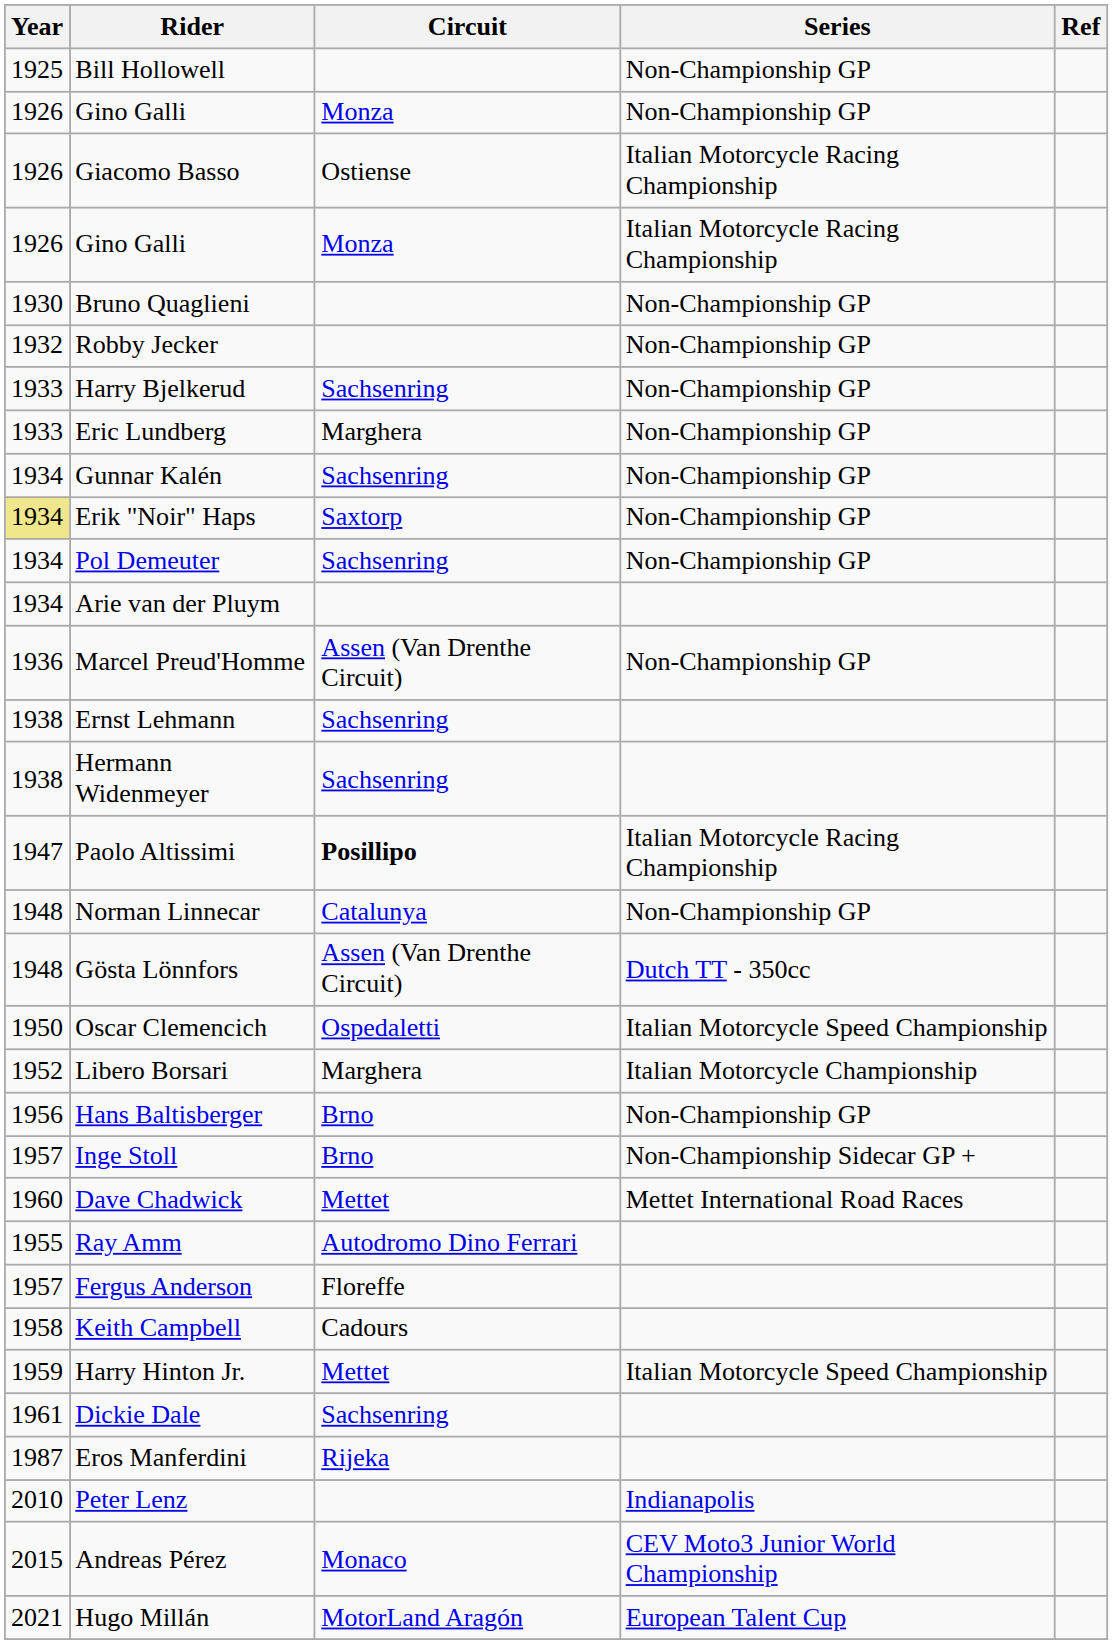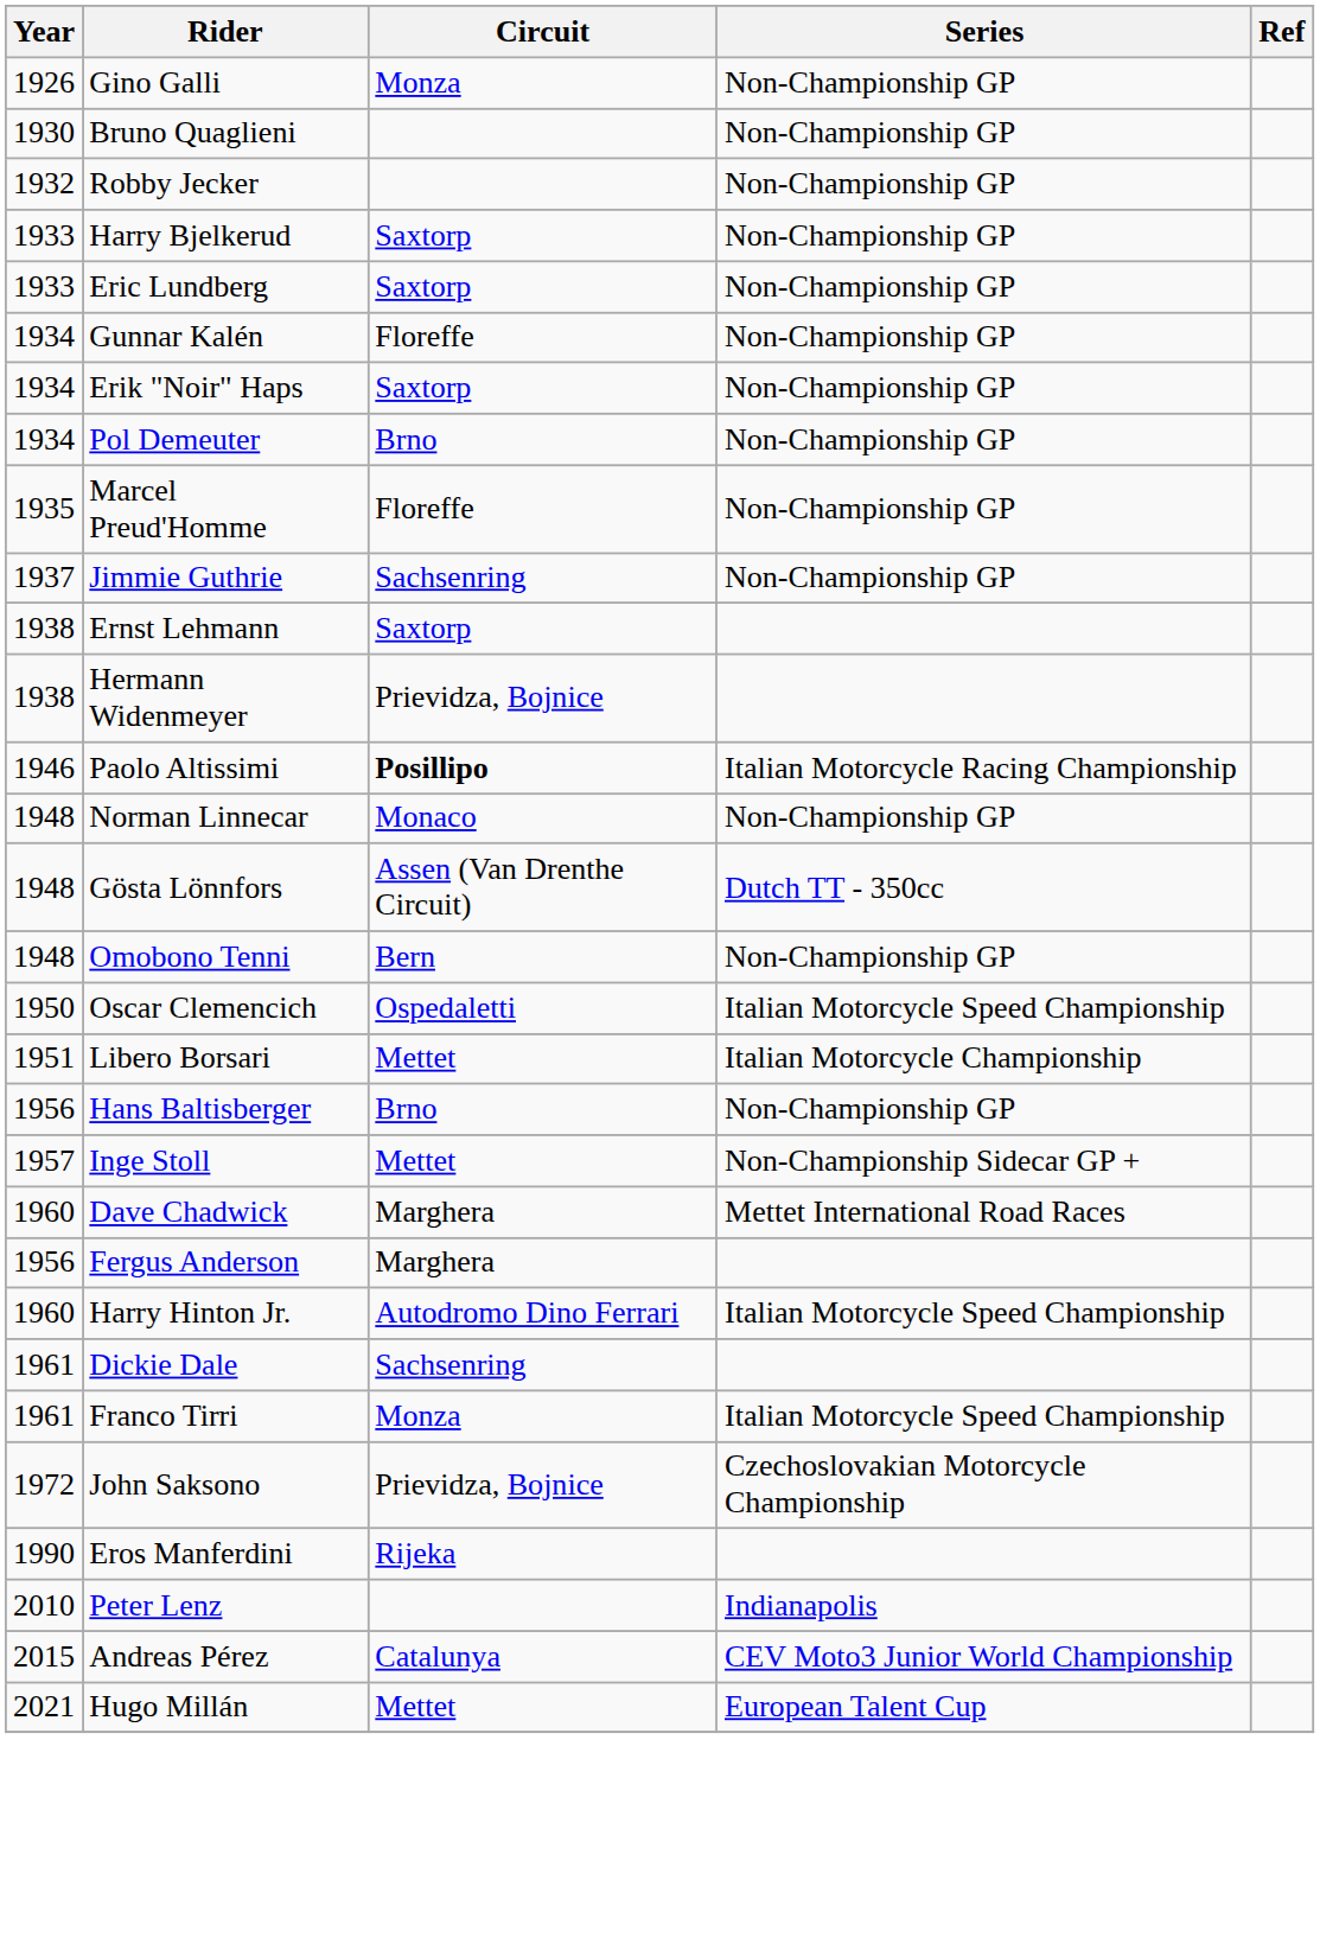- row: 1925 | Bill Hollowell | Non-Championship GP
- row: 1926 | Giacomo Basso | Ostiense | Italian Motorcycle Racing Championship
- row: 1926 | Gino Galli | Monza | Italian Motorcycle Racing Championship
Harry Bjelkerud | Circuit: Sachsenring -> Saxtorp
Eric Lundberg | Circuit: Marghera -> Saxtorp
Gunnar Kalén | Circuit: Sachsenring -> Floreffe
Erik "Noir" Haps | Year: khaki background -> no background
Pol Demeuter | Circuit: Sachsenring -> Brno
- row: 1934 | Arie van der Pluym
Marcel Preud'Homme | Year: 1936 -> 1935
Marcel Preud'Homme | Circuit: Assen (Van Drenthe Circuit) -> Floreffe
+ row: 1937 | Jimmie Guthrie | Sachsenring | Non-Championship GP
Ernst Lehmann | Circuit: Sachsenring -> Saxtorp
Hermann Widenmeyer | Circuit: Sachsenring -> Prievidza, Bojnice
Paolo Altissimi | Year: 1947 -> 1946
Norman Linnecar | Circuit: Catalunya -> Monaco
+ row: 1948 | Omobono Tenni | Bern | Non-Championship GP
Libero Borsari | Year: 1952 -> 1951
Libero Borsari | Circuit: Marghera -> Mettet
Inge Stoll | Circuit: Brno -> Mettet
Dave Chadwick | Circuit: Mettet -> Marghera
- row: 1955 | Ray Amm | Autodromo Dino Ferrari
Fergus Anderson | Year: 1957 -> 1956
Fergus Anderson | Circuit: Floreffe -> Marghera
- row: 1958 | Keith Campbell | Cadours
Harry Hinton Jr. | Year: 1959 -> 1960
Harry Hinton Jr. | Circuit: Mettet -> Autodromo Dino Ferrari
+ row: 1961 | Franco Tirri | Monza | Italian Motorcycle Speed Championship
+ row: 1972 | John Saksono | Prievidza, Bojnice | Czechoslovakian Motorcycle Championship
Eros Manferdini | Year: 1987 -> 1990
Andreas Pérez | Circuit: Monaco -> Catalunya
Hugo Millán | Circuit: MotorLand Aragón -> Mettet
